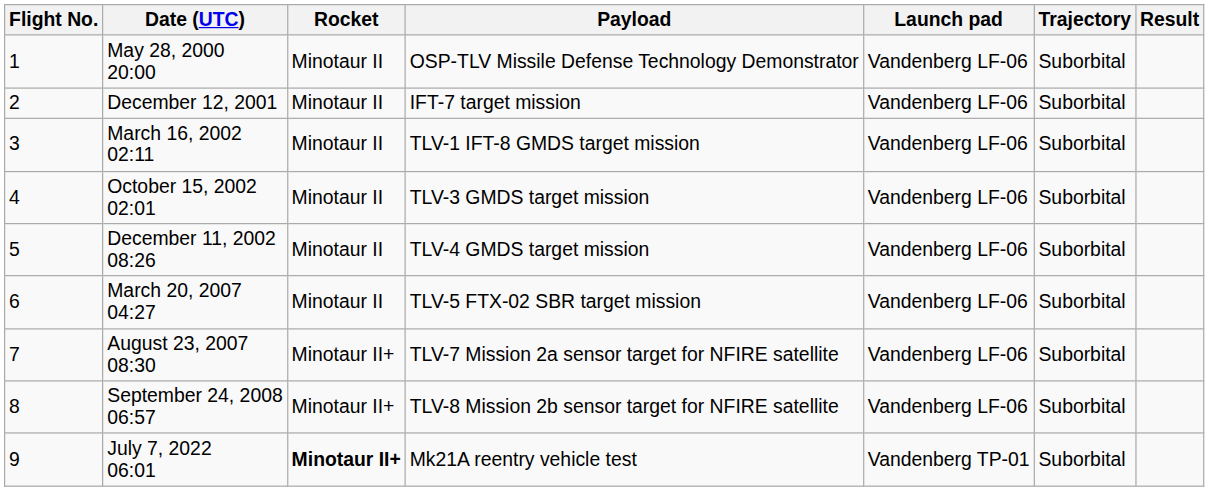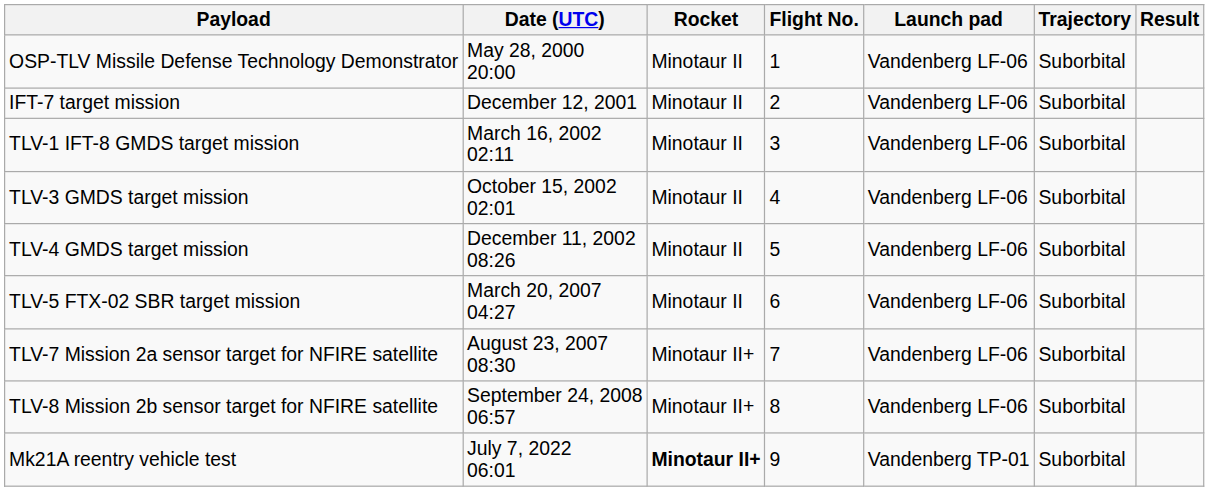columns swapped: Flight No. <-> Payload
